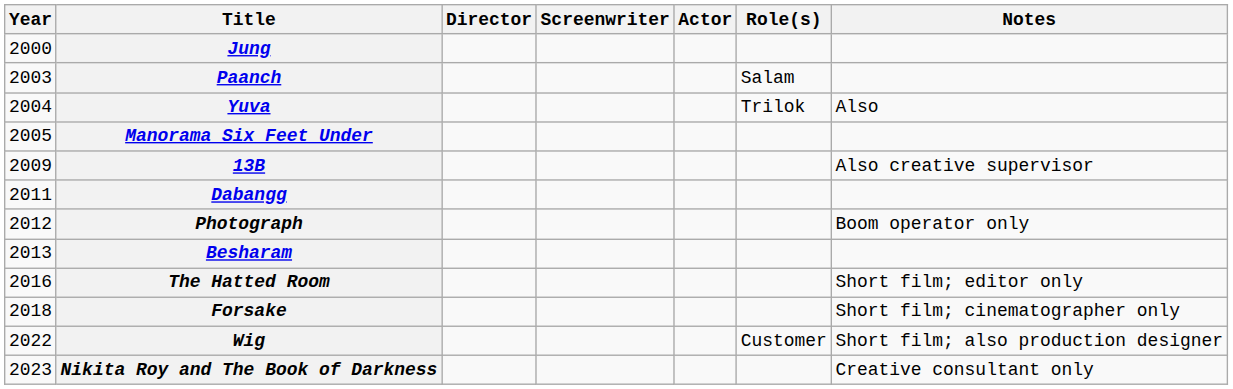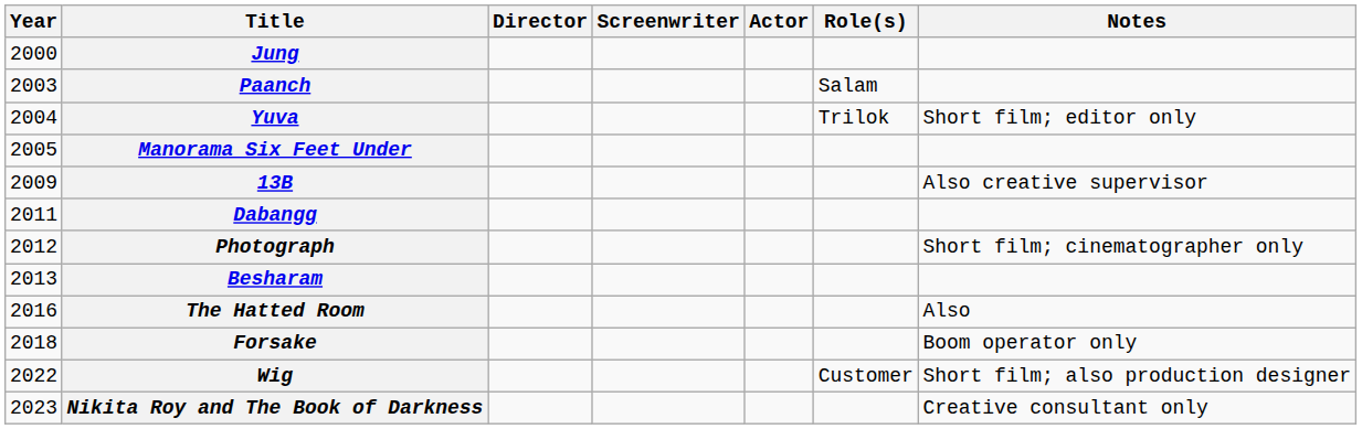Yuva | Notes: Also -> Short film; editor only
Photograph | Notes: Boom operator only -> Short film; cinematographer only
The Hatted Room | Notes: Short film; editor only -> Also
Forsake | Notes: Short film; cinematographer only -> Boom operator only
